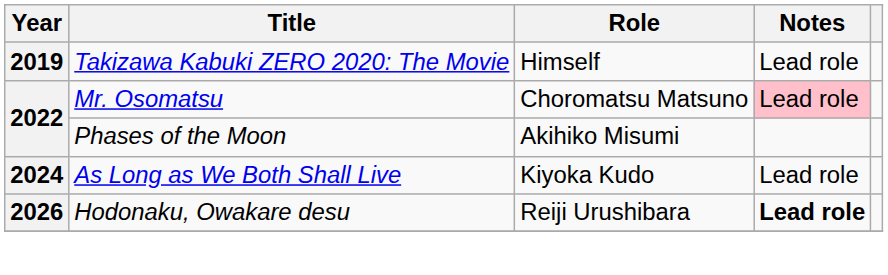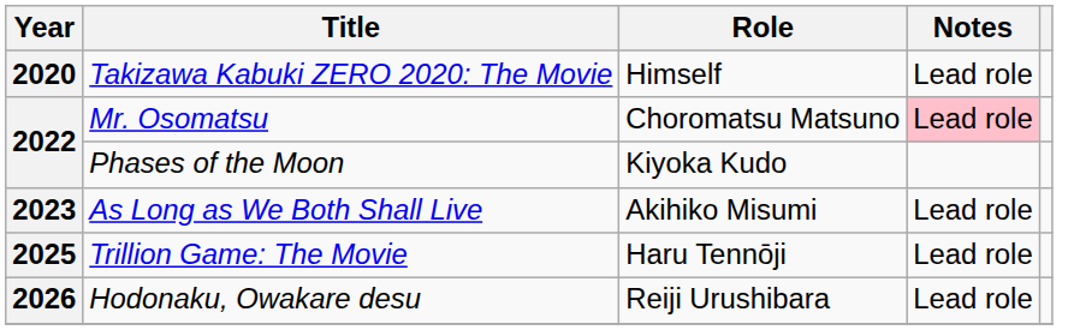Takizawa Kabuki ZERO 2020: The Movie | Year: 2019 -> 2020
Phases of the Moon | Role: Akihiko Misumi -> Kiyoka Kudo
As Long as We Both Shall Live | Year: 2024 -> 2023
As Long as We Both Shall Live | Role: Kiyoka Kudo -> Akihiko Misumi
+ row: 2025 | Trillion Game: The Movie | Haru Tennōji | Lead role
Hodonaku, Owakare desu | Notes: bold -> normal
